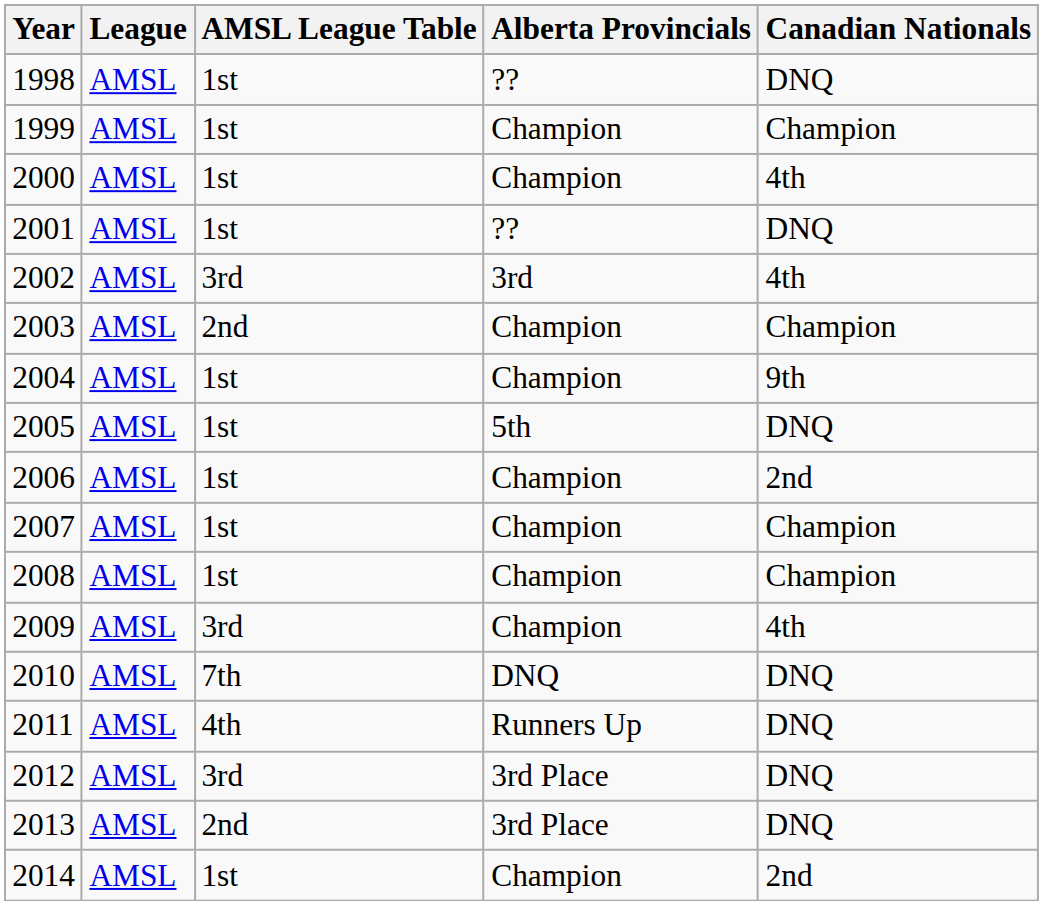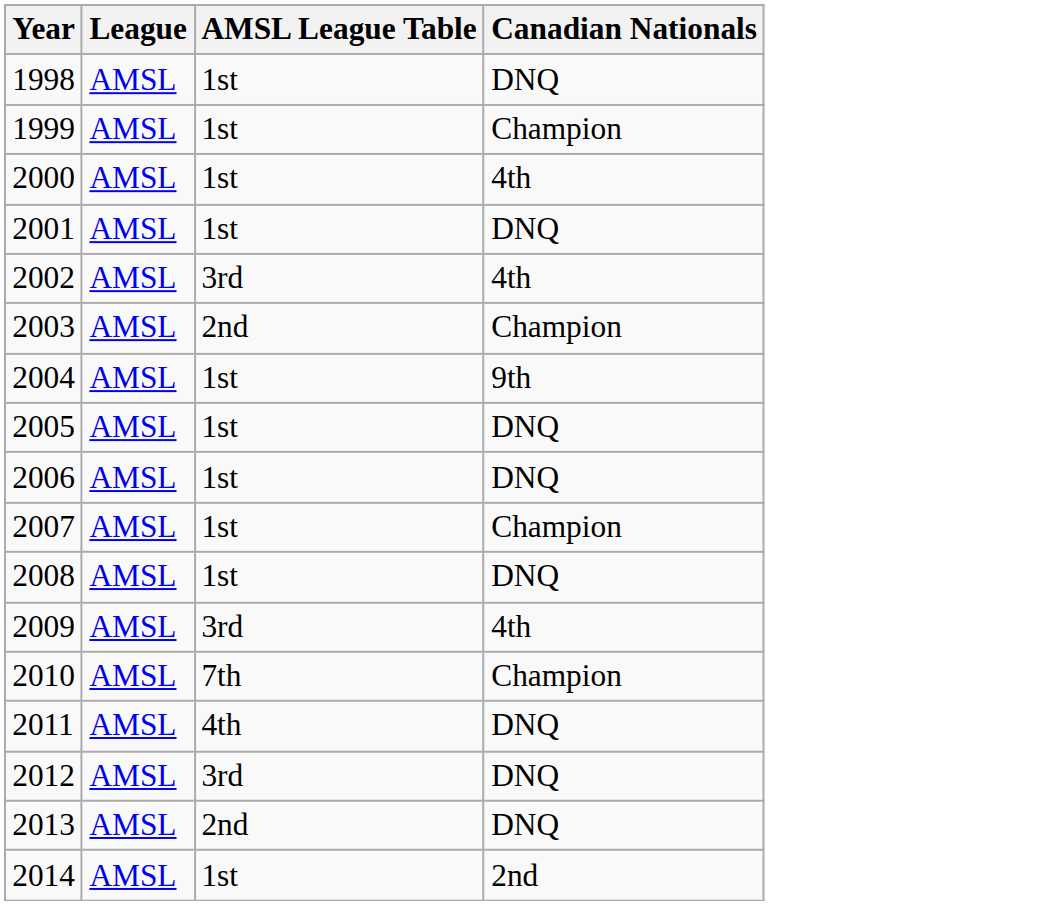- column: Alberta Provincials | ?? | Champion | Champion | ?? | 3rd | Champion | Champion | 5th | Champion | Champion | Champion | Champion | DNQ | Runners Up | 3rd Place | 3rd Place | Champion
2006 | Canadian Nationals: 2nd -> DNQ
2008 | Canadian Nationals: Champion -> DNQ
2010 | Canadian Nationals: DNQ -> Champion
